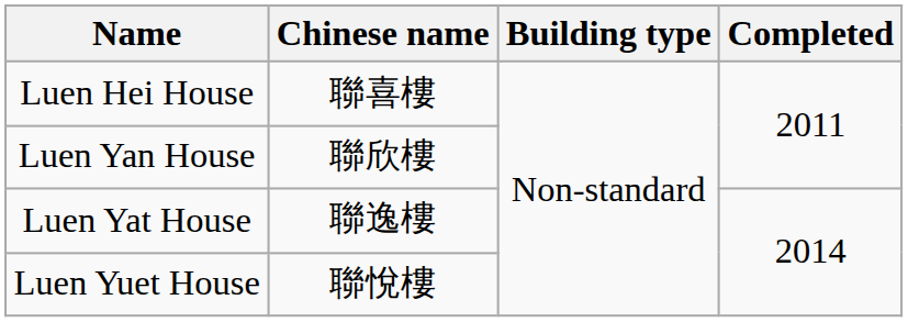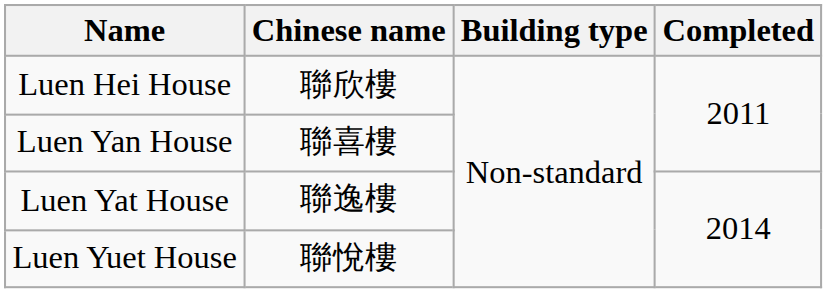Luen Hei House | Chinese name: 聯喜樓 -> 聯欣樓
Luen Yan House | Chinese name: 聯欣樓 -> 聯喜樓
